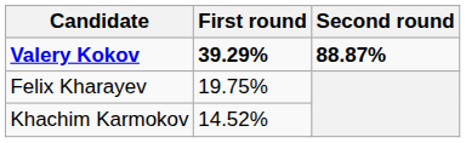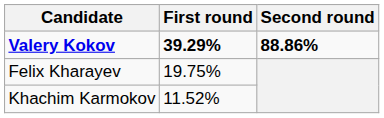Valery Kokov | Second round: 88.87% -> 88.86%
Khachim Karmokov | First round: 14.52% -> 11.52%
